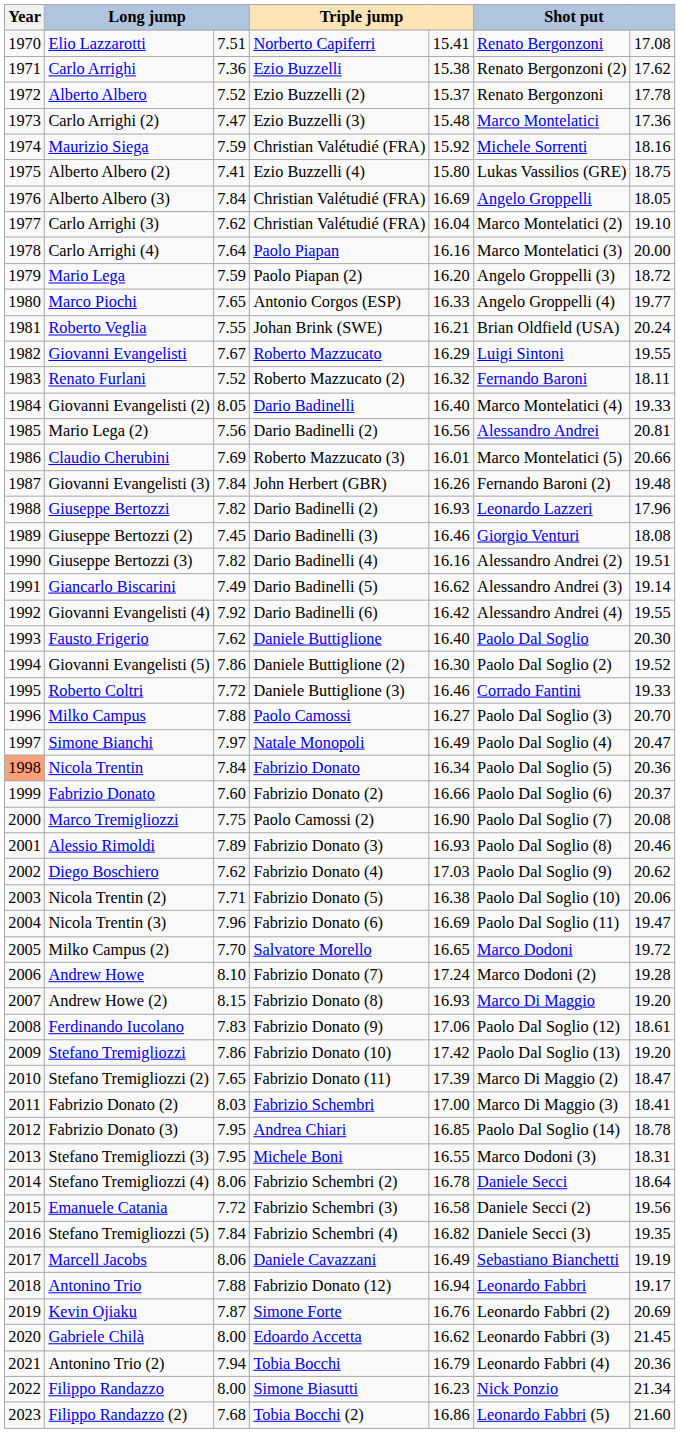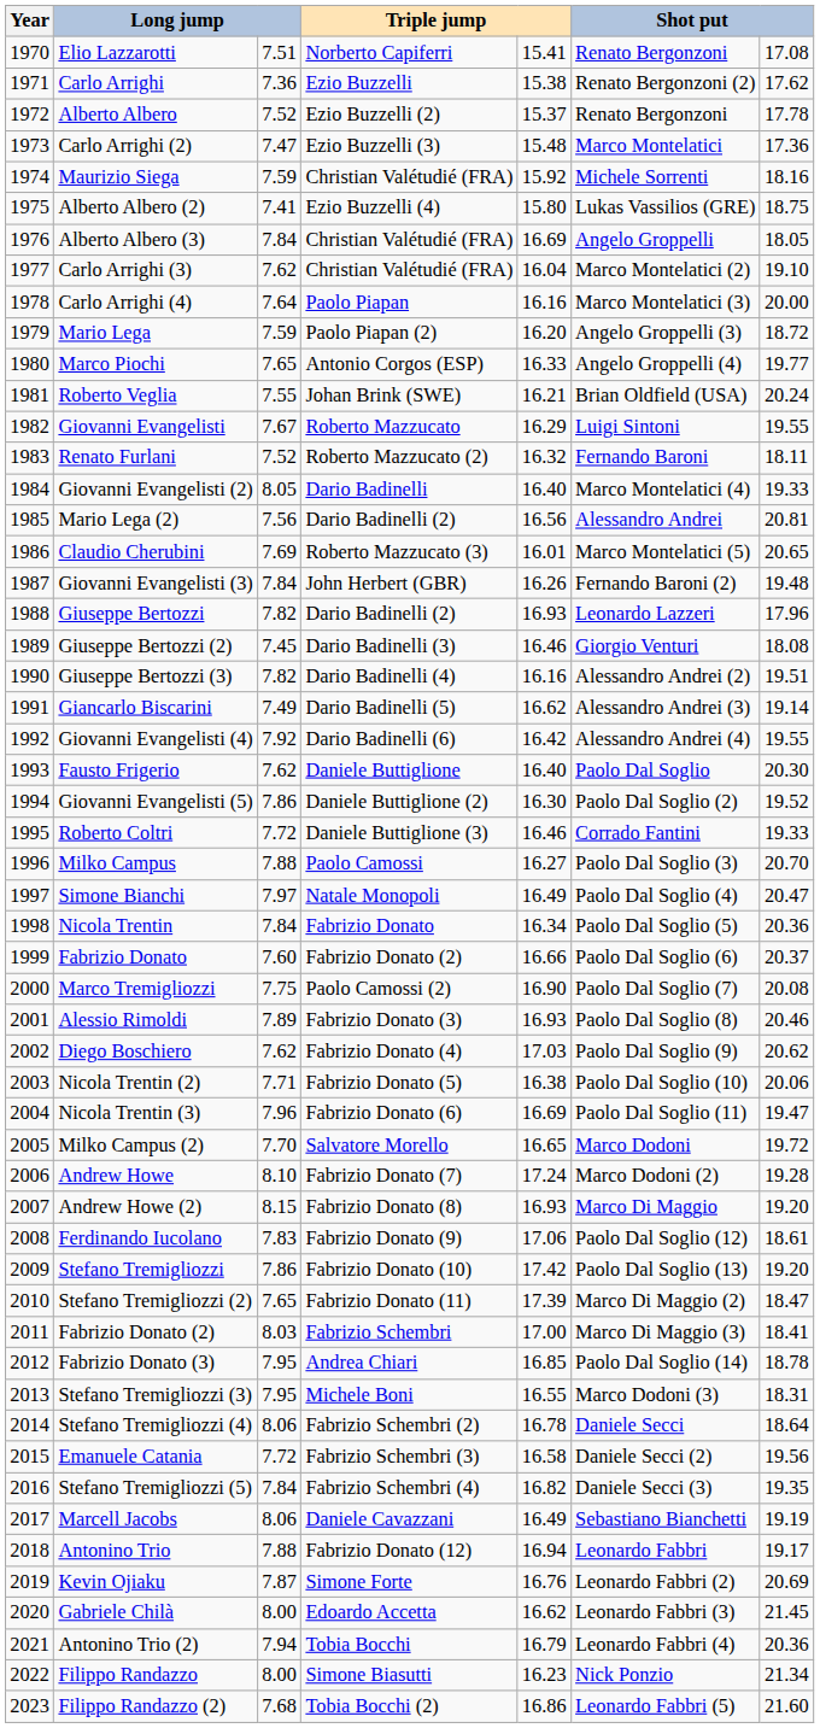Claudio Cherubini | column 7: 20.66 -> 20.65
Nicola Trentin | Year: lightsalmon background -> no background
